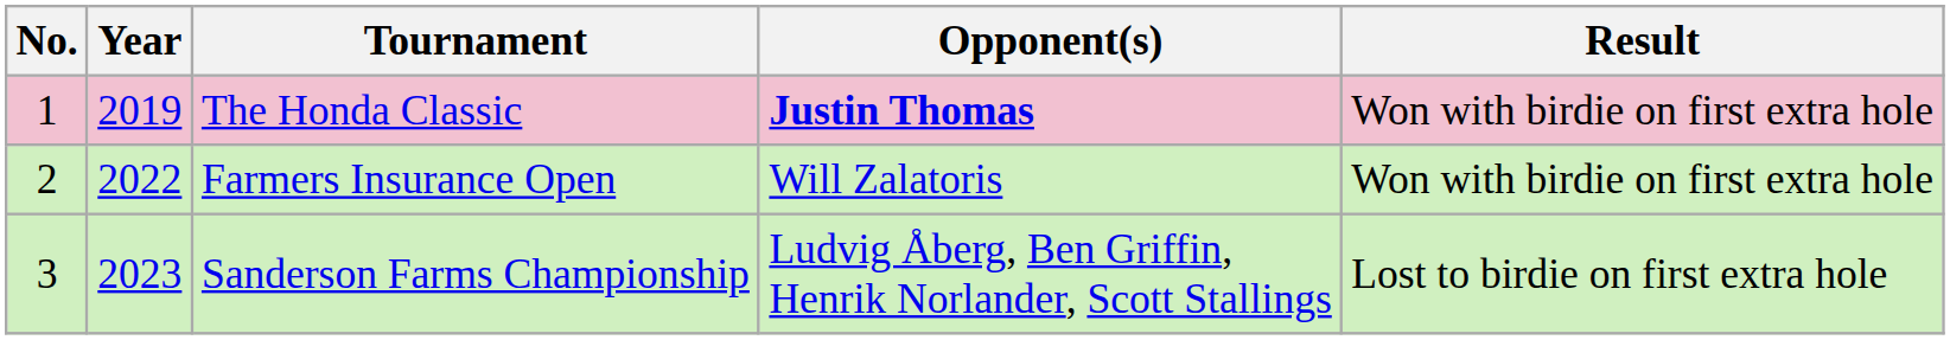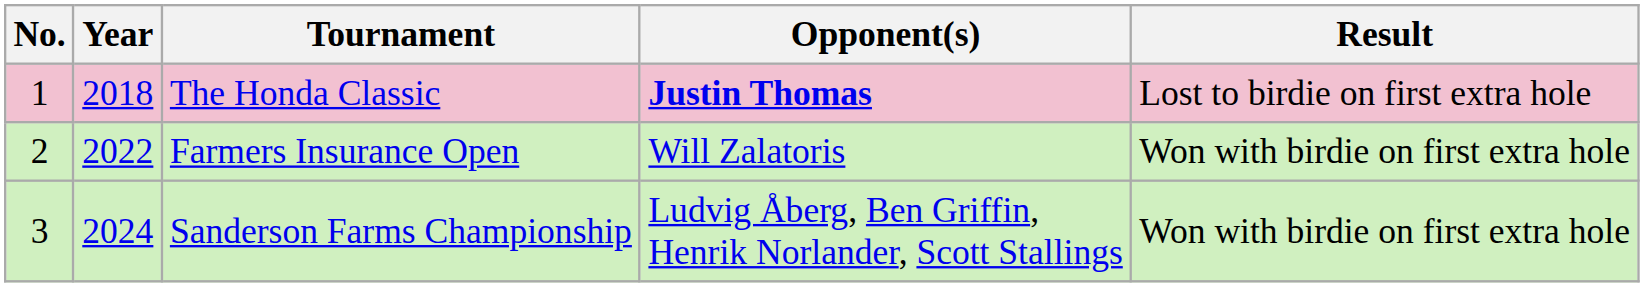The Honda Classic | Year: 2019 -> 2018
The Honda Classic | Result: Won with birdie on first extra hole -> Lost to birdie on first extra hole
Sanderson Farms Championship | Year: 2023 -> 2024
Sanderson Farms Championship | Result: Lost to birdie on first extra hole -> Won with birdie on first extra hole
